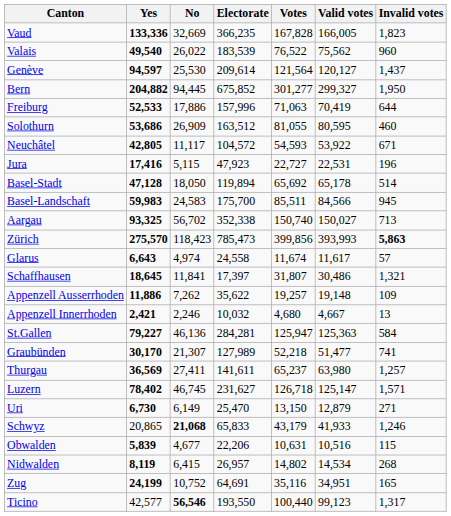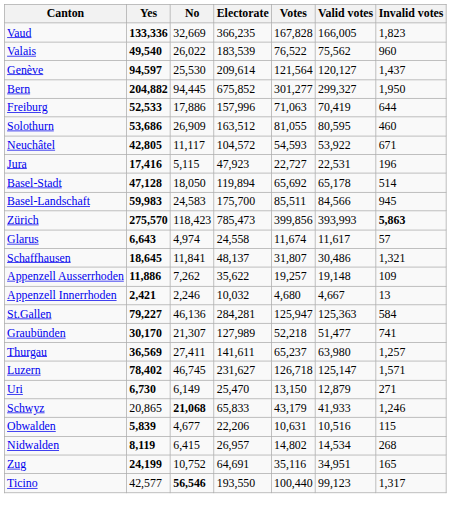- row: Aargau | 93,325 | 56,702 | 352,338 | 150,740 | 150,027 | 713
Schaffhausen | Electorate: 17,397 -> 48,137
